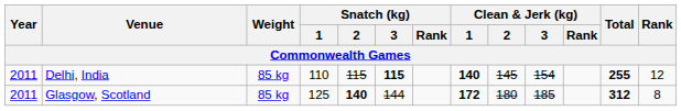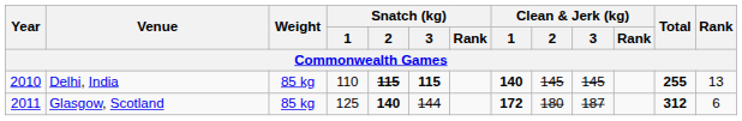Delhi, India | Year: 2011 -> 2010
Delhi, India | Snatch (kg) / 2: normal -> bold
Delhi, India | Clean & Jerk (kg) / 3: 154 -> 145
Delhi, India | Rank: 12 -> 13
Glasgow, Scotland | Clean & Jerk (kg) / 3: 185 -> 187
Glasgow, Scotland | Rank: 8 -> 6
